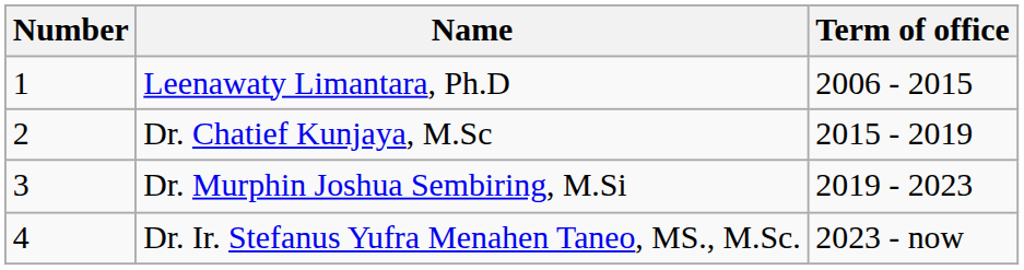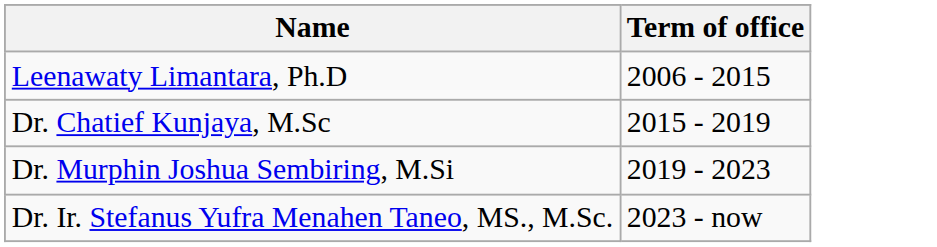- column: Number | 1 | 2 | 3 | 4
